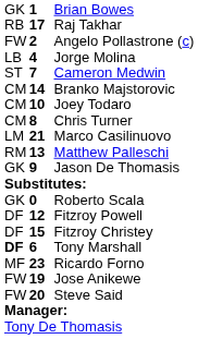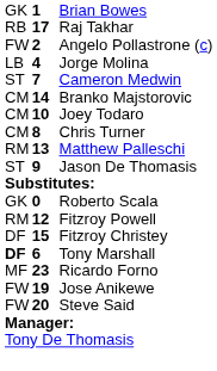- row: LM | 21 | Marco Casilinuovo
Jason De Thomasis | column 1: GK -> ST
Fitzroy Powell | column 1: DF -> RM
